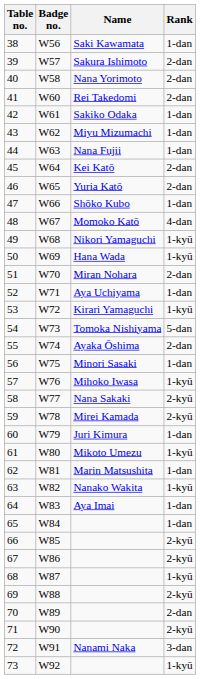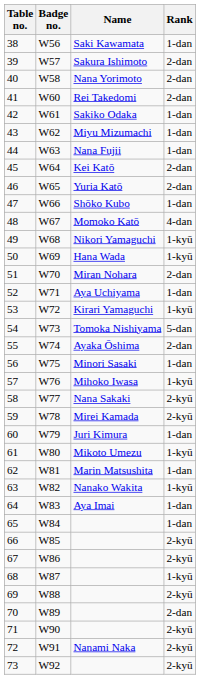72 | Rank: 3-dan -> 2-kyū
73 | Rank: 1-kyū -> 2-kyū
